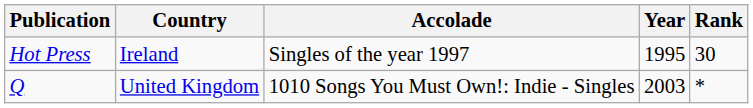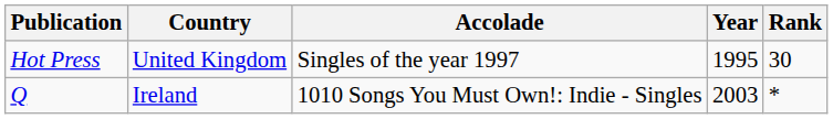Hot Press | Country: Ireland -> United Kingdom
Q | Country: United Kingdom -> Ireland
